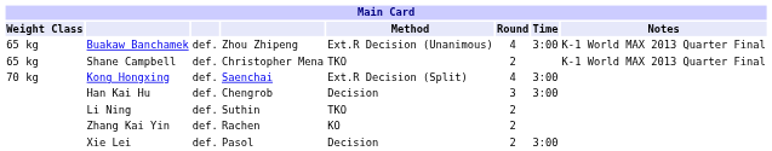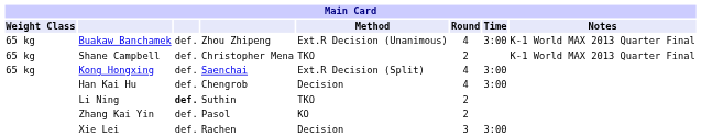Kong Hongxing | Main Card / Weight Class: 70 kg -> 65 kg
Han Kai Hu | Main Card / Round: 3 -> 4
Li Ning | column 3: normal -> bold
Zhang Kai Yin | column 4: Rachen -> Pasol
Xie Lei | column 4: Pasol -> Rachen
Xie Lei | Main Card / Round: 2 -> 3
